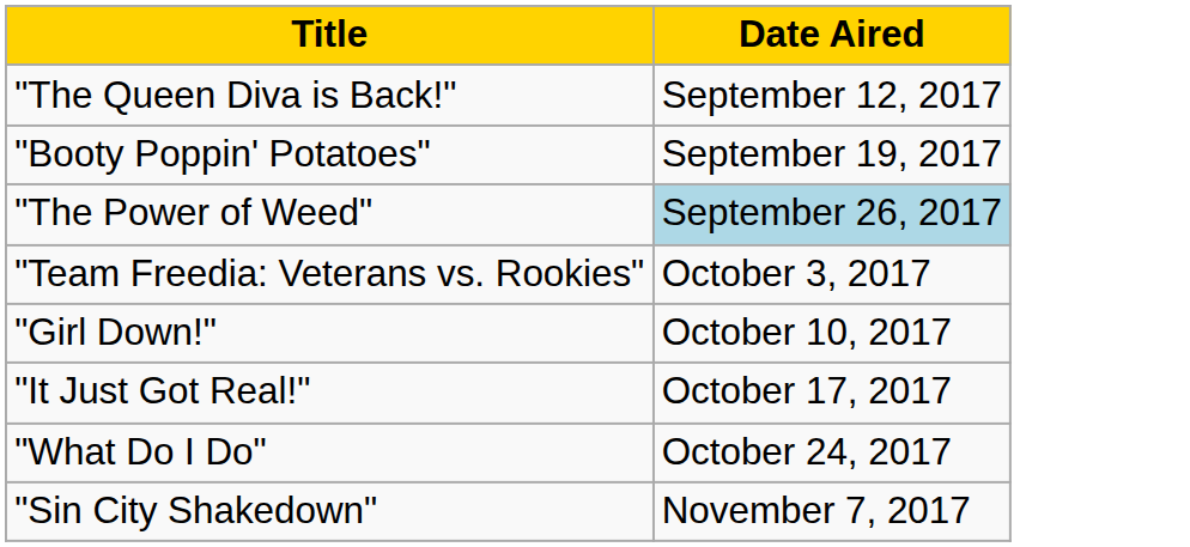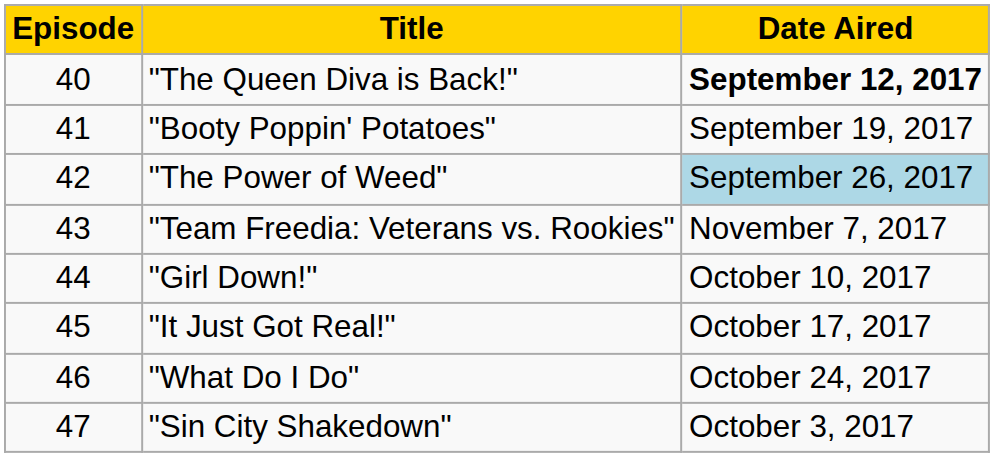+ column: Episode | 40 | 41 | 42 | 43 | 44 | 45 | 46 | 47
"The Queen Diva is Back!" | Date Aired: normal -> bold
"Team Freedia: Veterans vs. Rookies" | Date Aired: October 3, 2017 -> November 7, 2017
"Sin City Shakedown" | Date Aired: November 7, 2017 -> October 3, 2017
